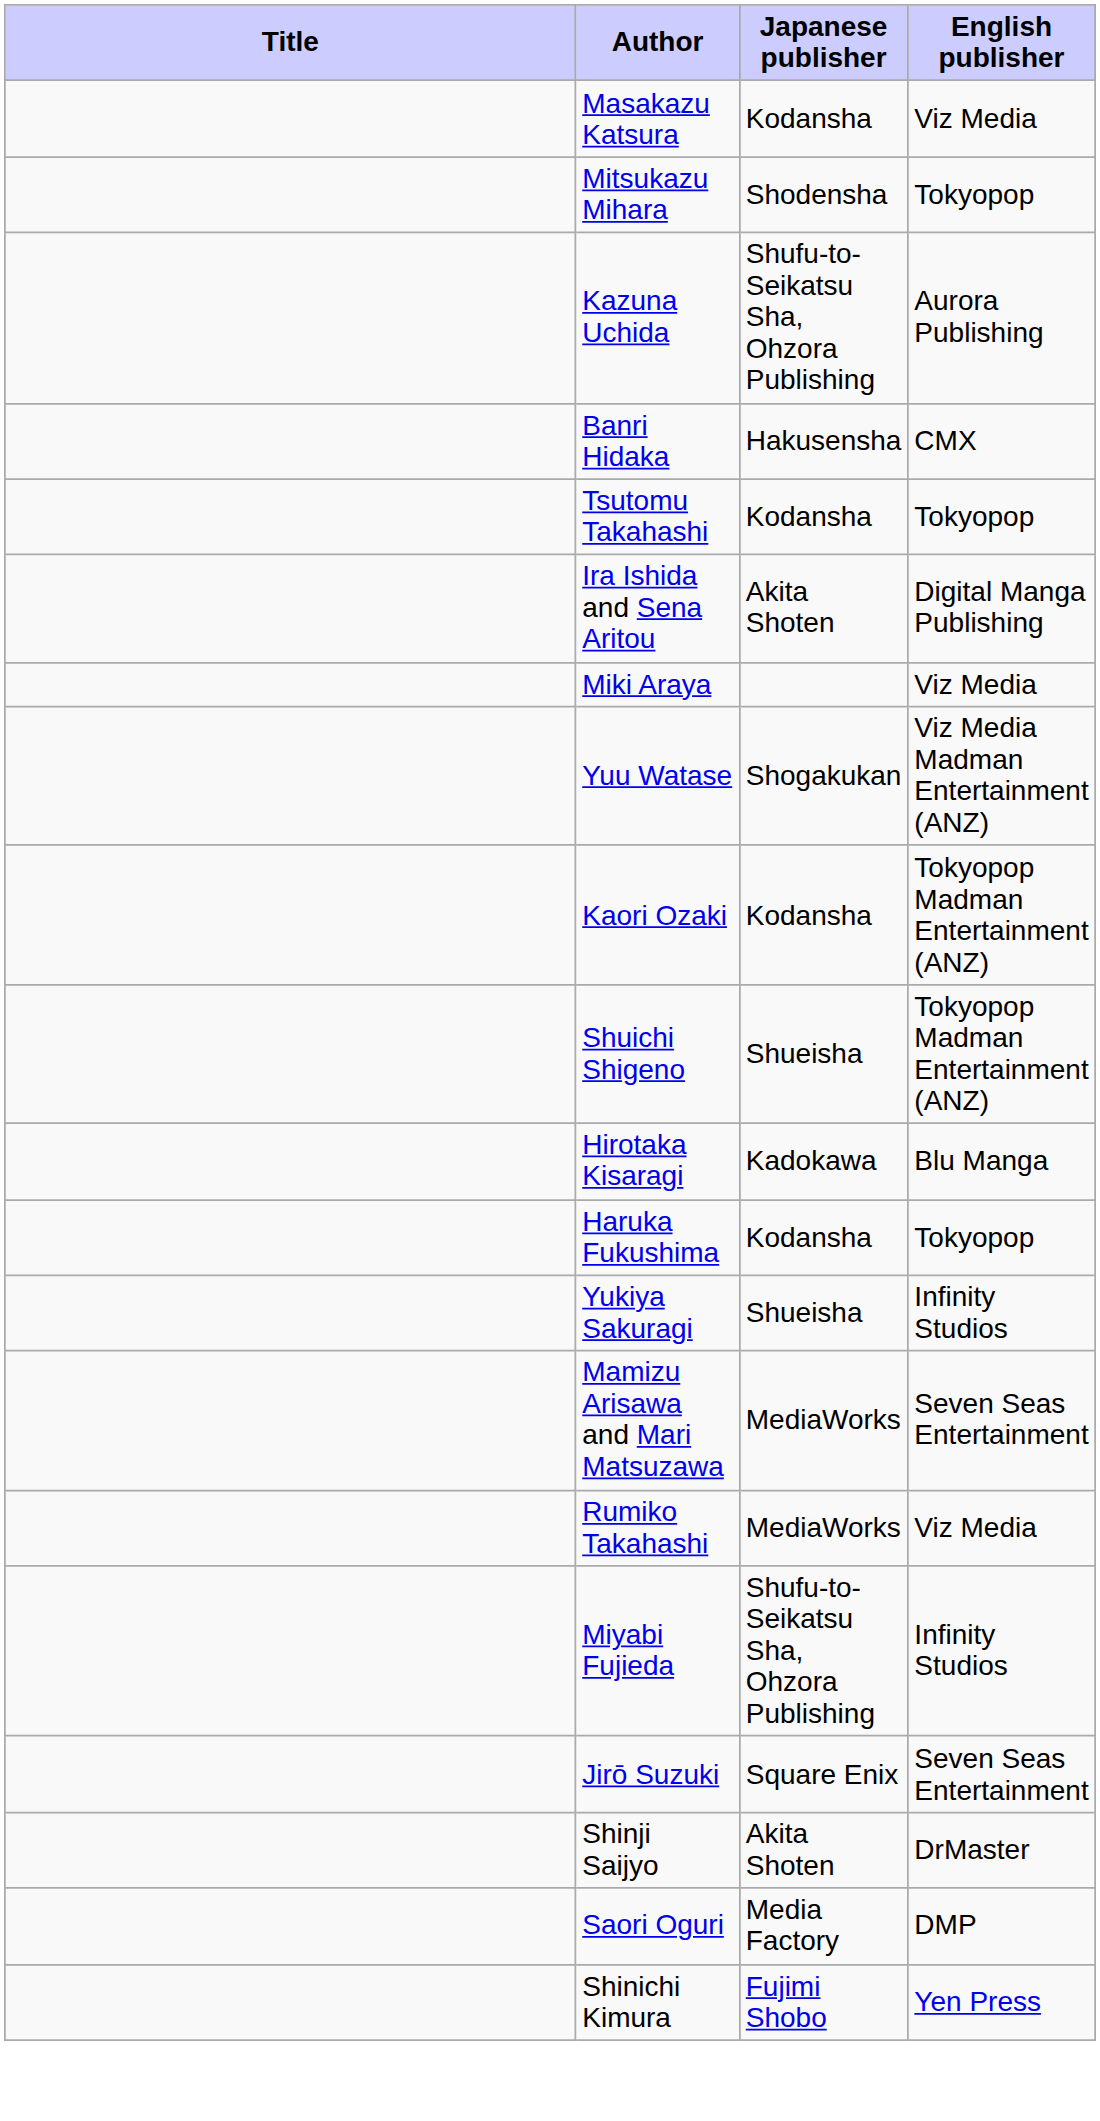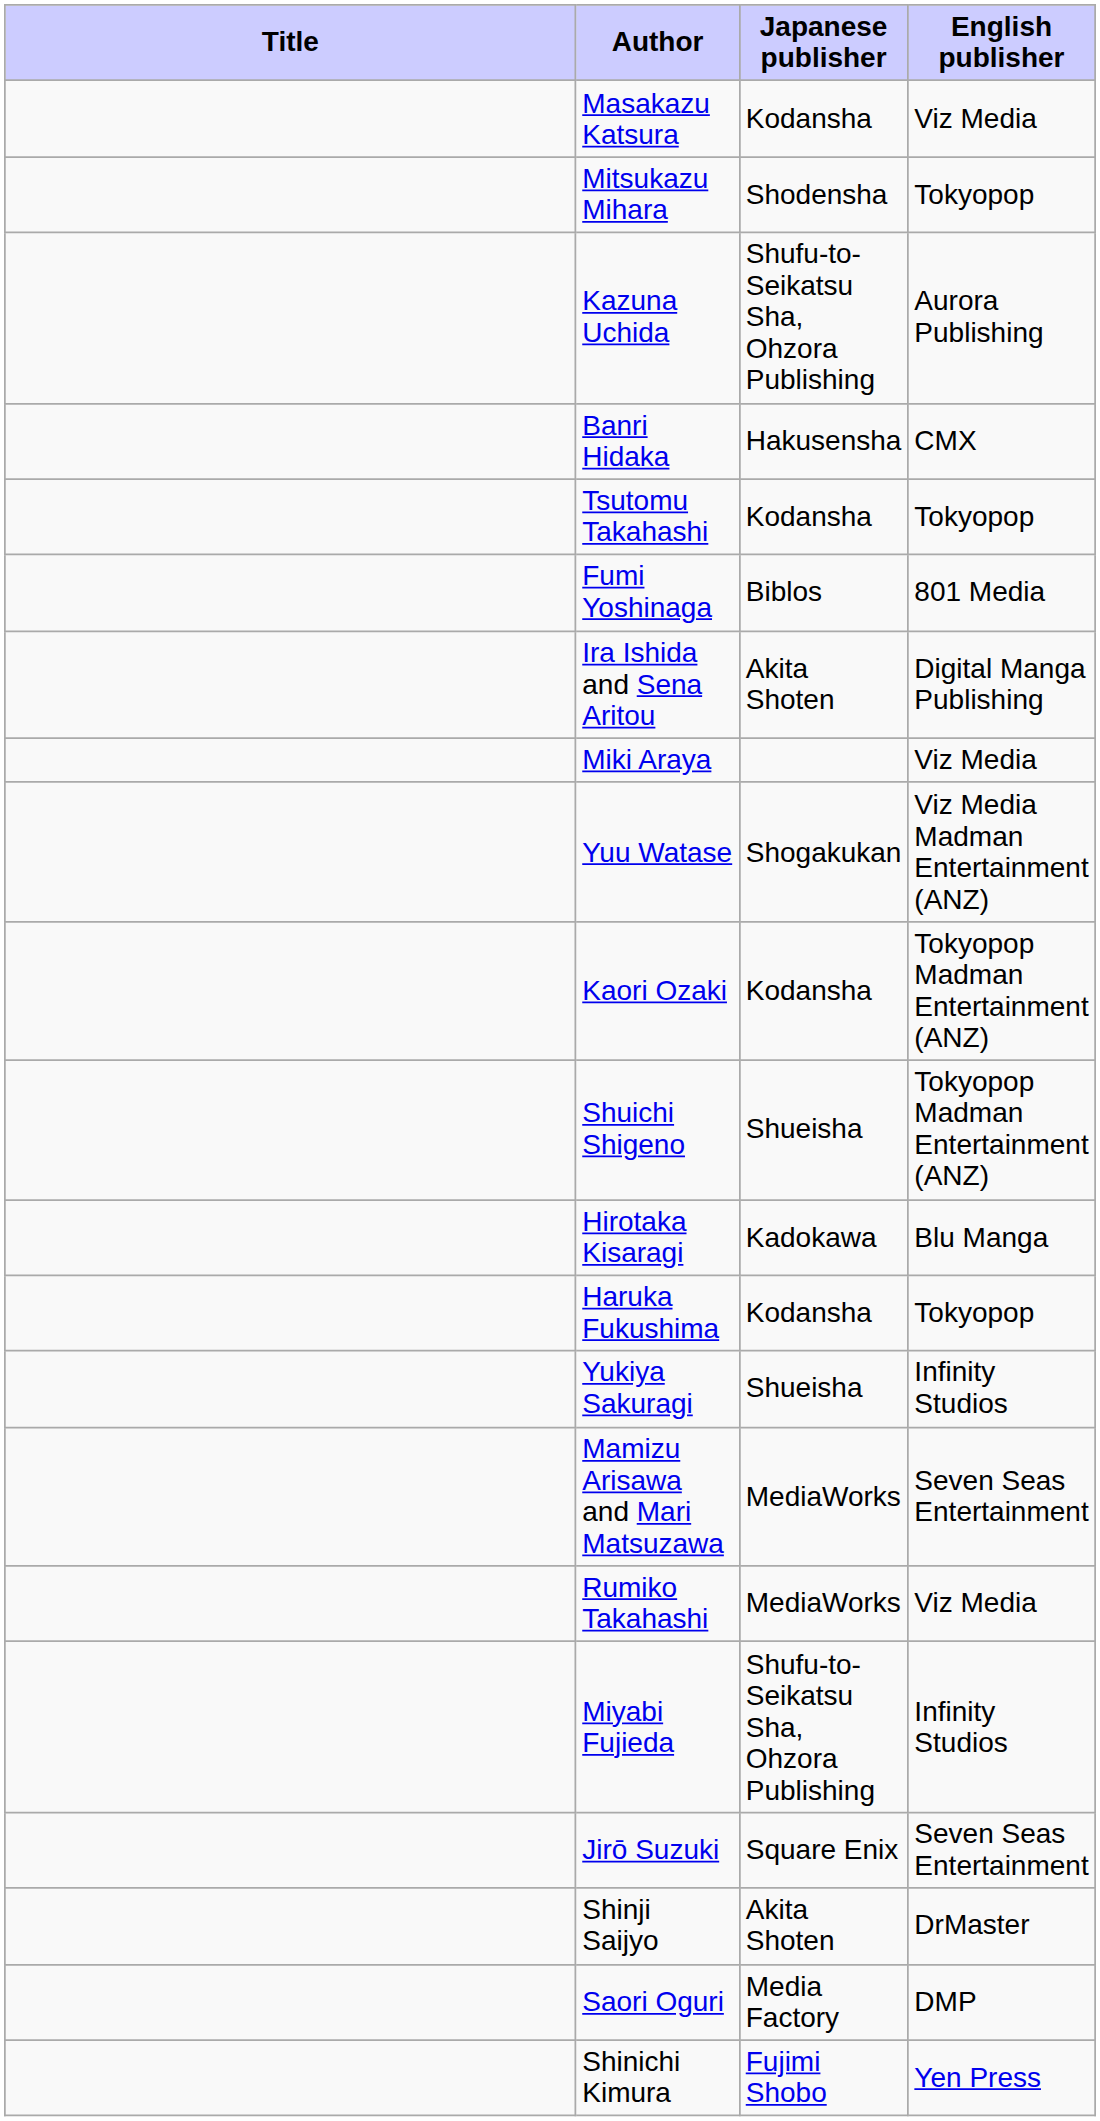+ row: Fumi Yoshinaga | Biblos | 801 Media
